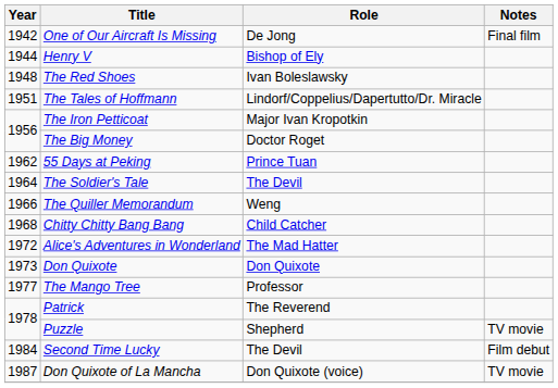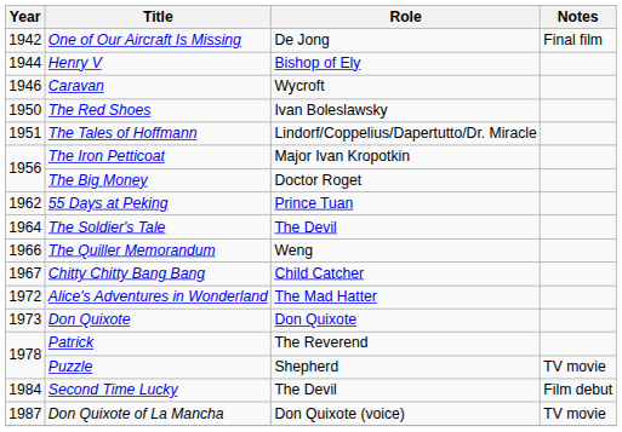+ row: 1946 | Caravan | Wycroft
The Red Shoes | Year: 1948 -> 1950
Chitty Chitty Bang Bang | Year: 1968 -> 1967
- row: 1977 | The Mango Tree | Professor
